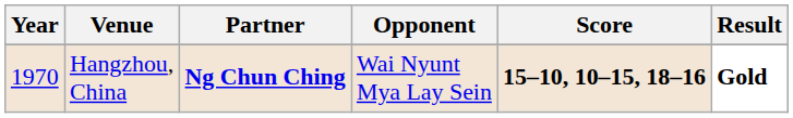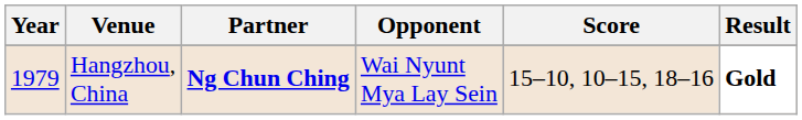Hangzhou, China | Year: 1970 -> 1979
Hangzhou, China | Score: bold -> normal
